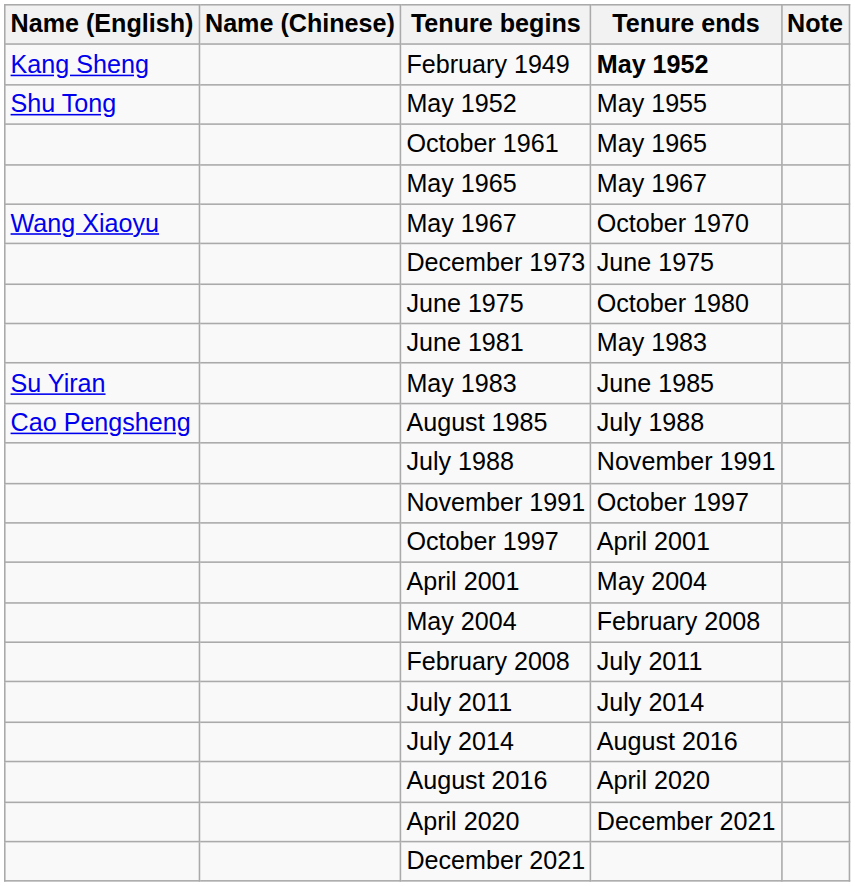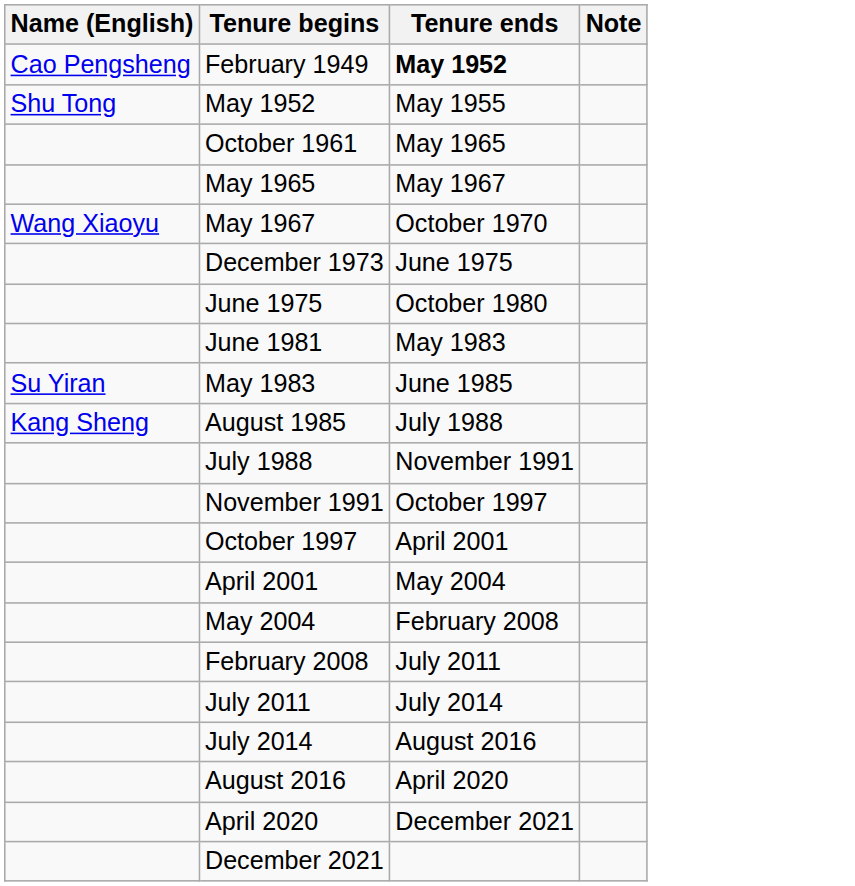- column: Name (Chinese)
February 1949 | Name (English): Kang Sheng -> Cao Pengsheng
August 1985 | Name (English): Cao Pengsheng -> Kang Sheng
